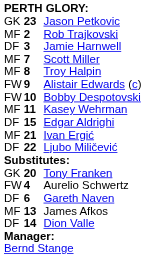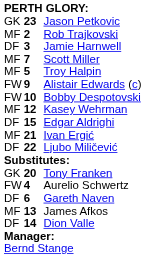Troy Halpin | column 2: 8 -> 5
Kasey Wehrman | column 2: 11 -> 12
